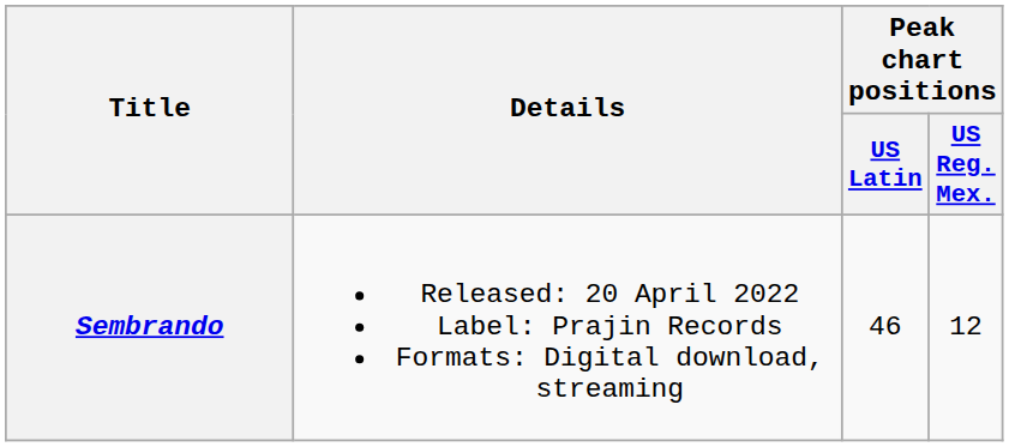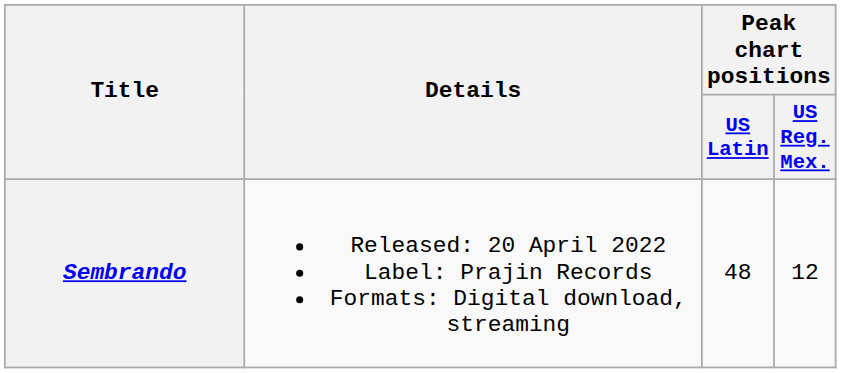Sembrando | Peak chart positions / US Latin: 46 -> 48
